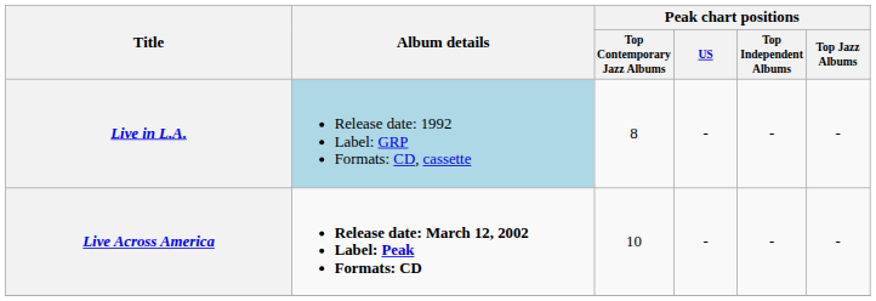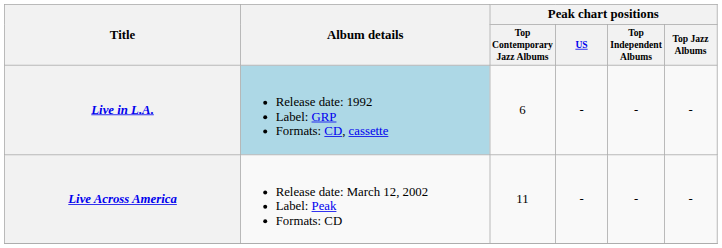Live in L.A. | Peak chart positions / Top Contemporary Jazz Albums: 8 -> 6
Live Across America | Album details: bold -> normal
Live Across America | Peak chart positions / Top Contemporary Jazz Albums: 10 -> 11
